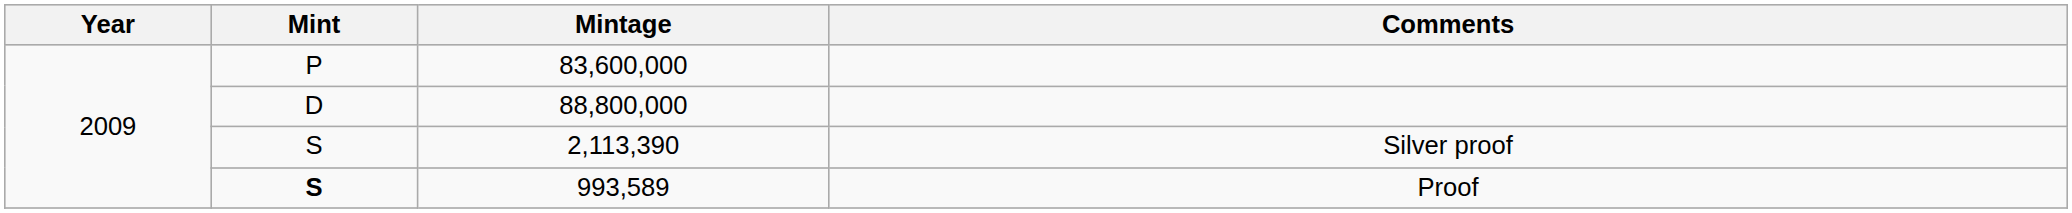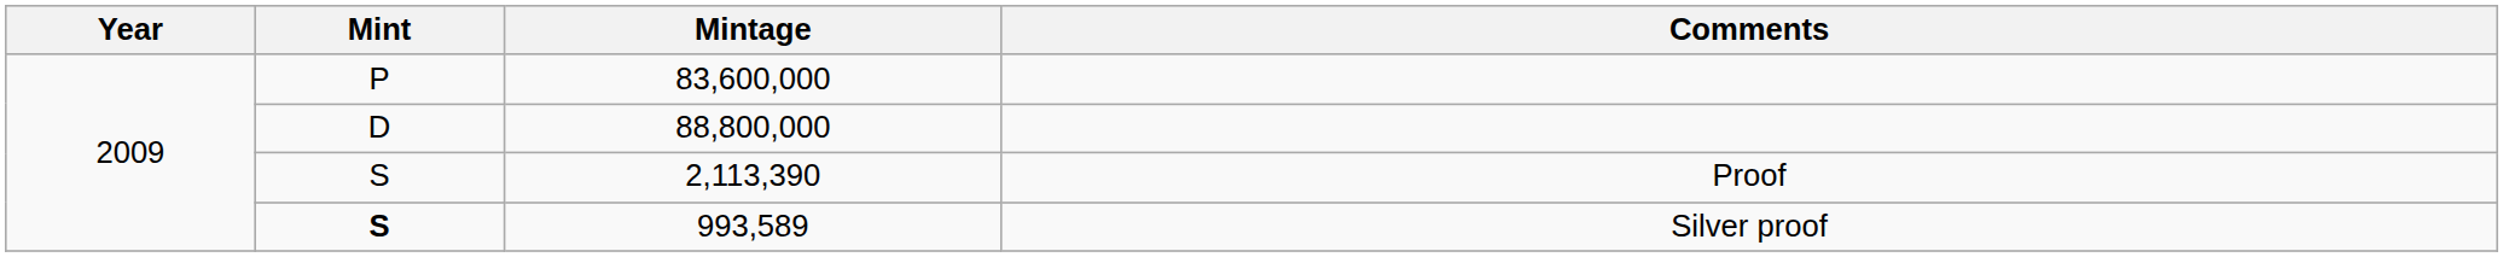2,113,390 | Comments: Silver proof -> Proof
993,589 | Comments: Proof -> Silver proof
